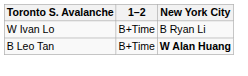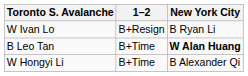W Ivan Lo | 1–2: B+Time -> B+Resign
+ row: W Hongyi Li | B+Time | B Alexander Qi
